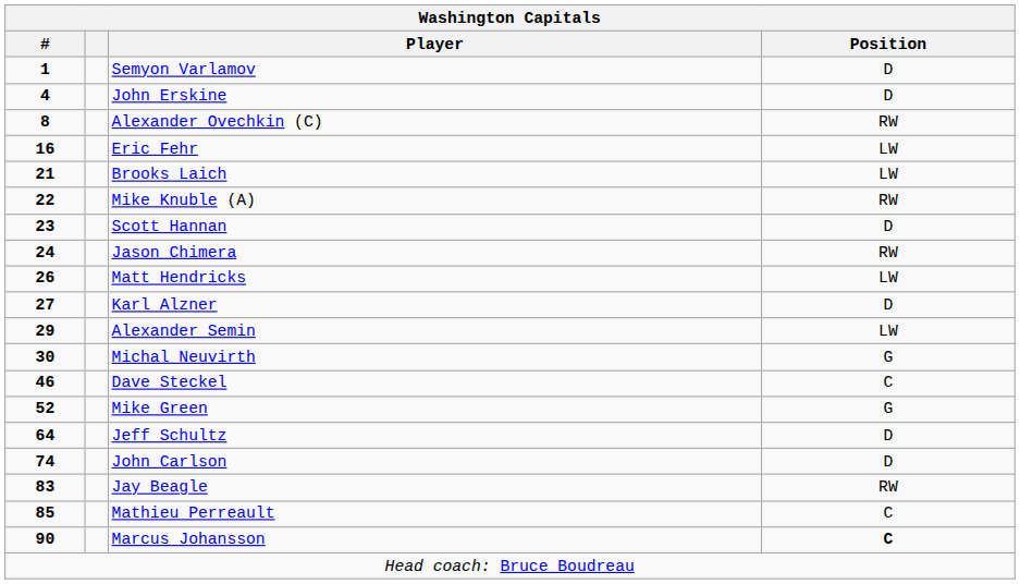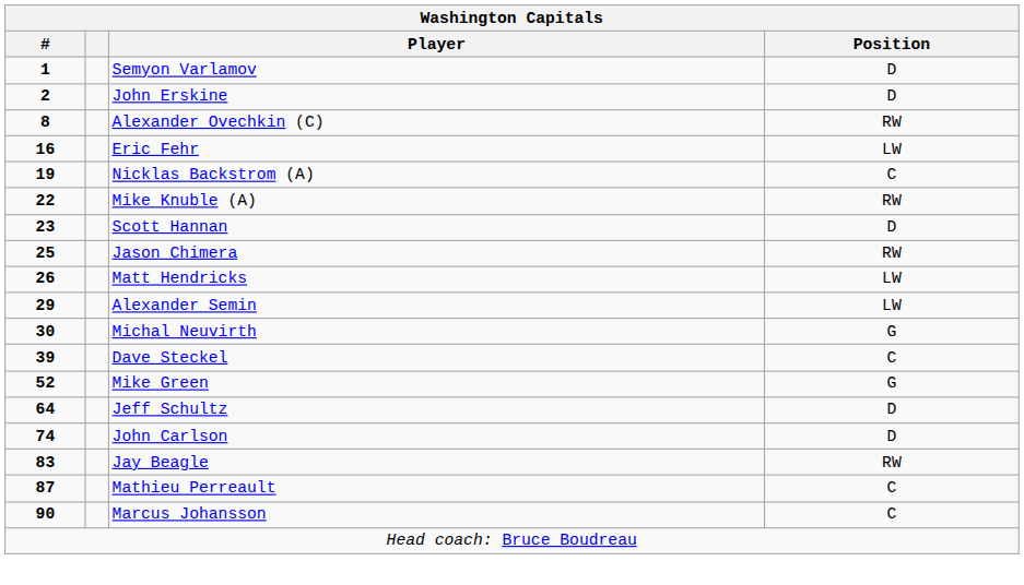John Erskine | #: 4 -> 2
+ row: 19 | Nicklas Backstrom (A) | C
- row: 21 | Brooks Laich | LW
Jason Chimera | #: 24 -> 25
- row: 27 | Karl Alzner | D
Dave Steckel | #: 46 -> 39
Mathieu Perreault | #: 85 -> 87
Marcus Johansson | Position: bold -> normal
